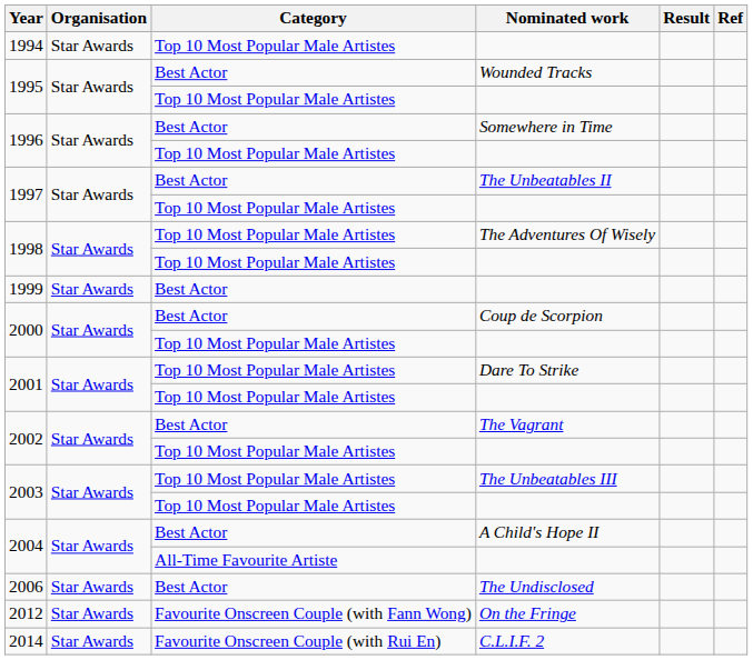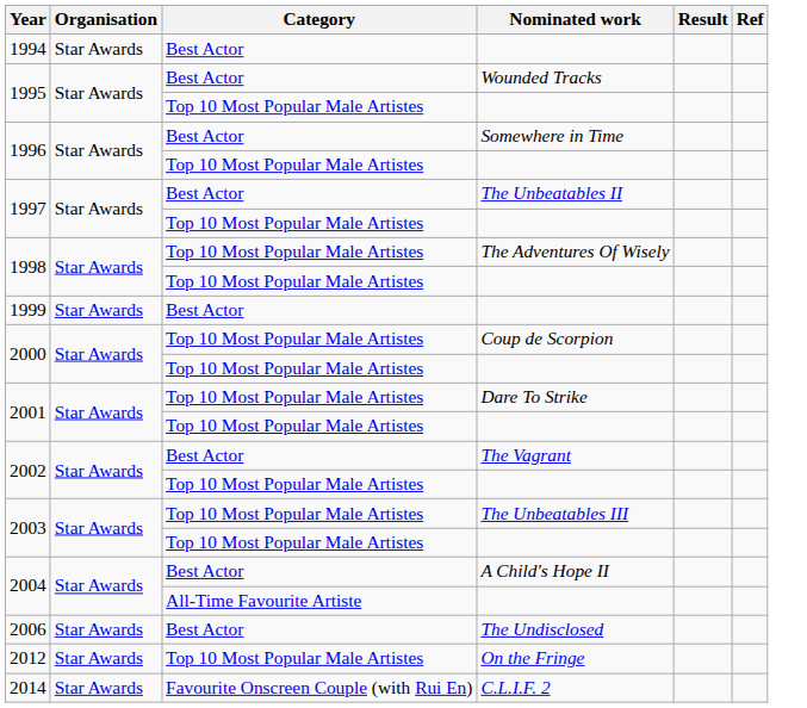1994 | Category: Top 10 Most Popular Male Artistes -> Best Actor
2000 / Coup de Scorpion | Category: Best Actor -> Top 10 Most Popular Male Artistes
2012 | Category: Favourite Onscreen Couple (with Fann Wong) -> Top 10 Most Popular Male Artistes
